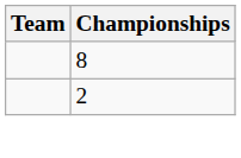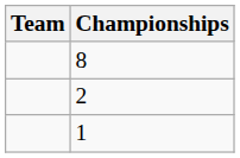+ row: 1
